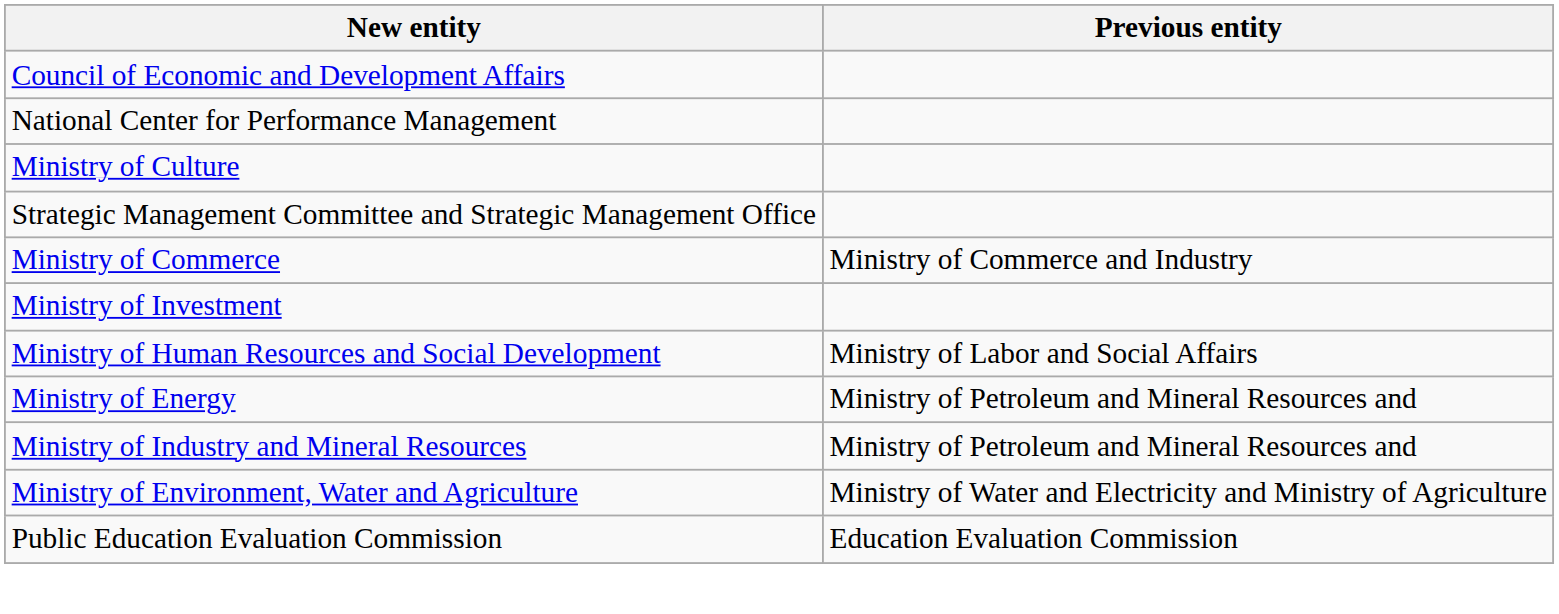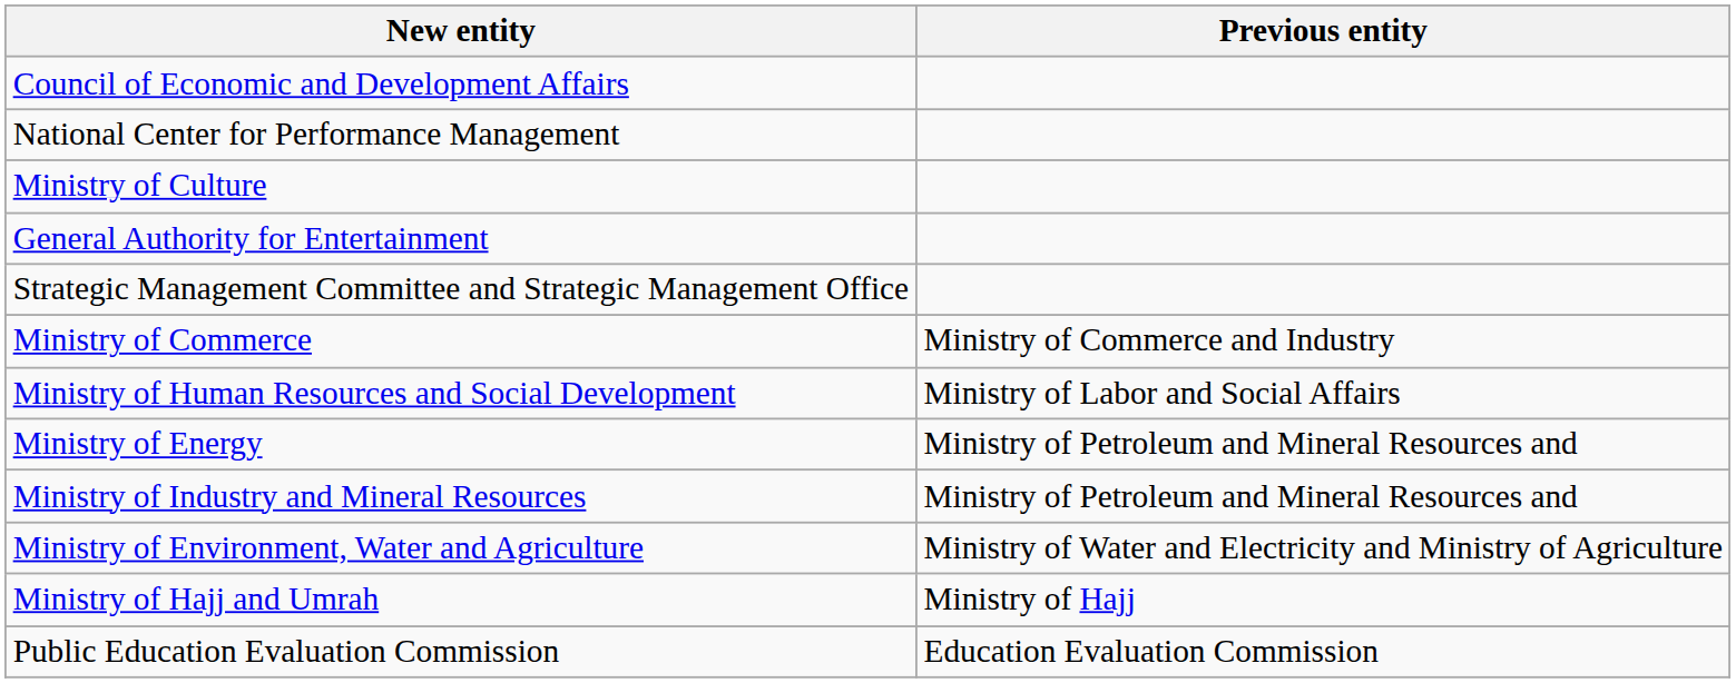+ row: General Authority for Entertainment
- row: Ministry of Investment
+ row: Ministry of Hajj and Umrah | Ministry of Hajj
